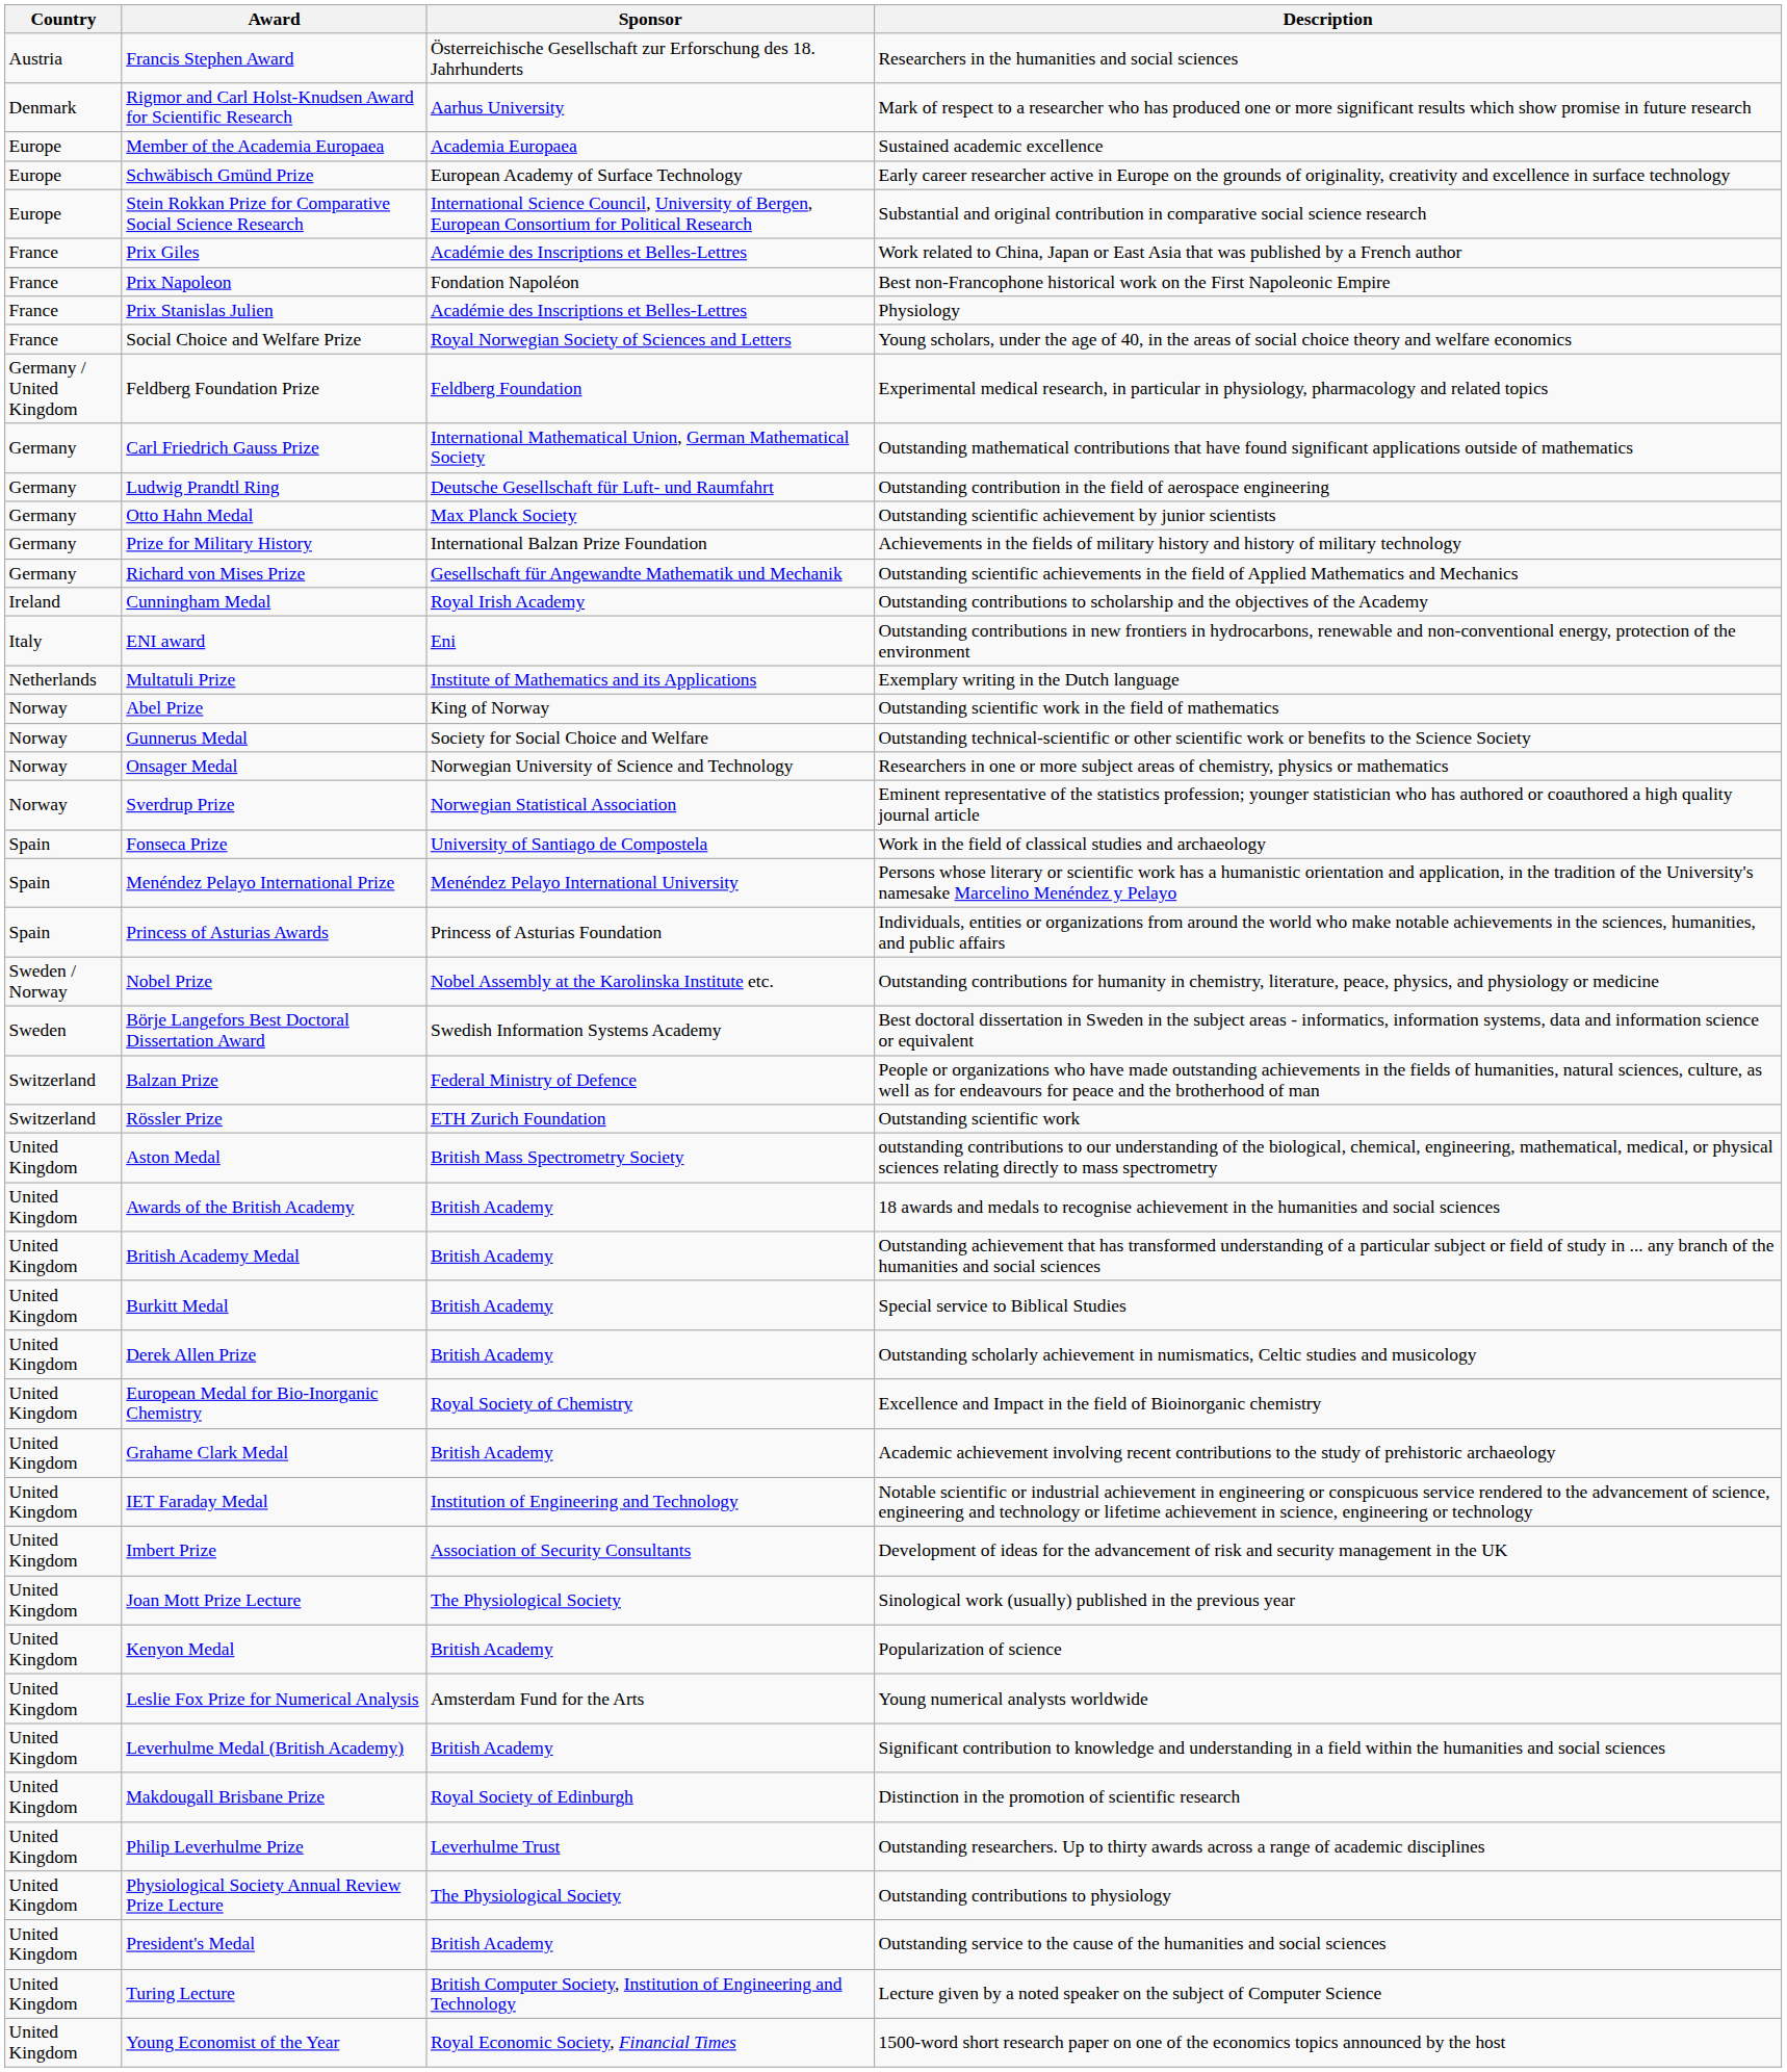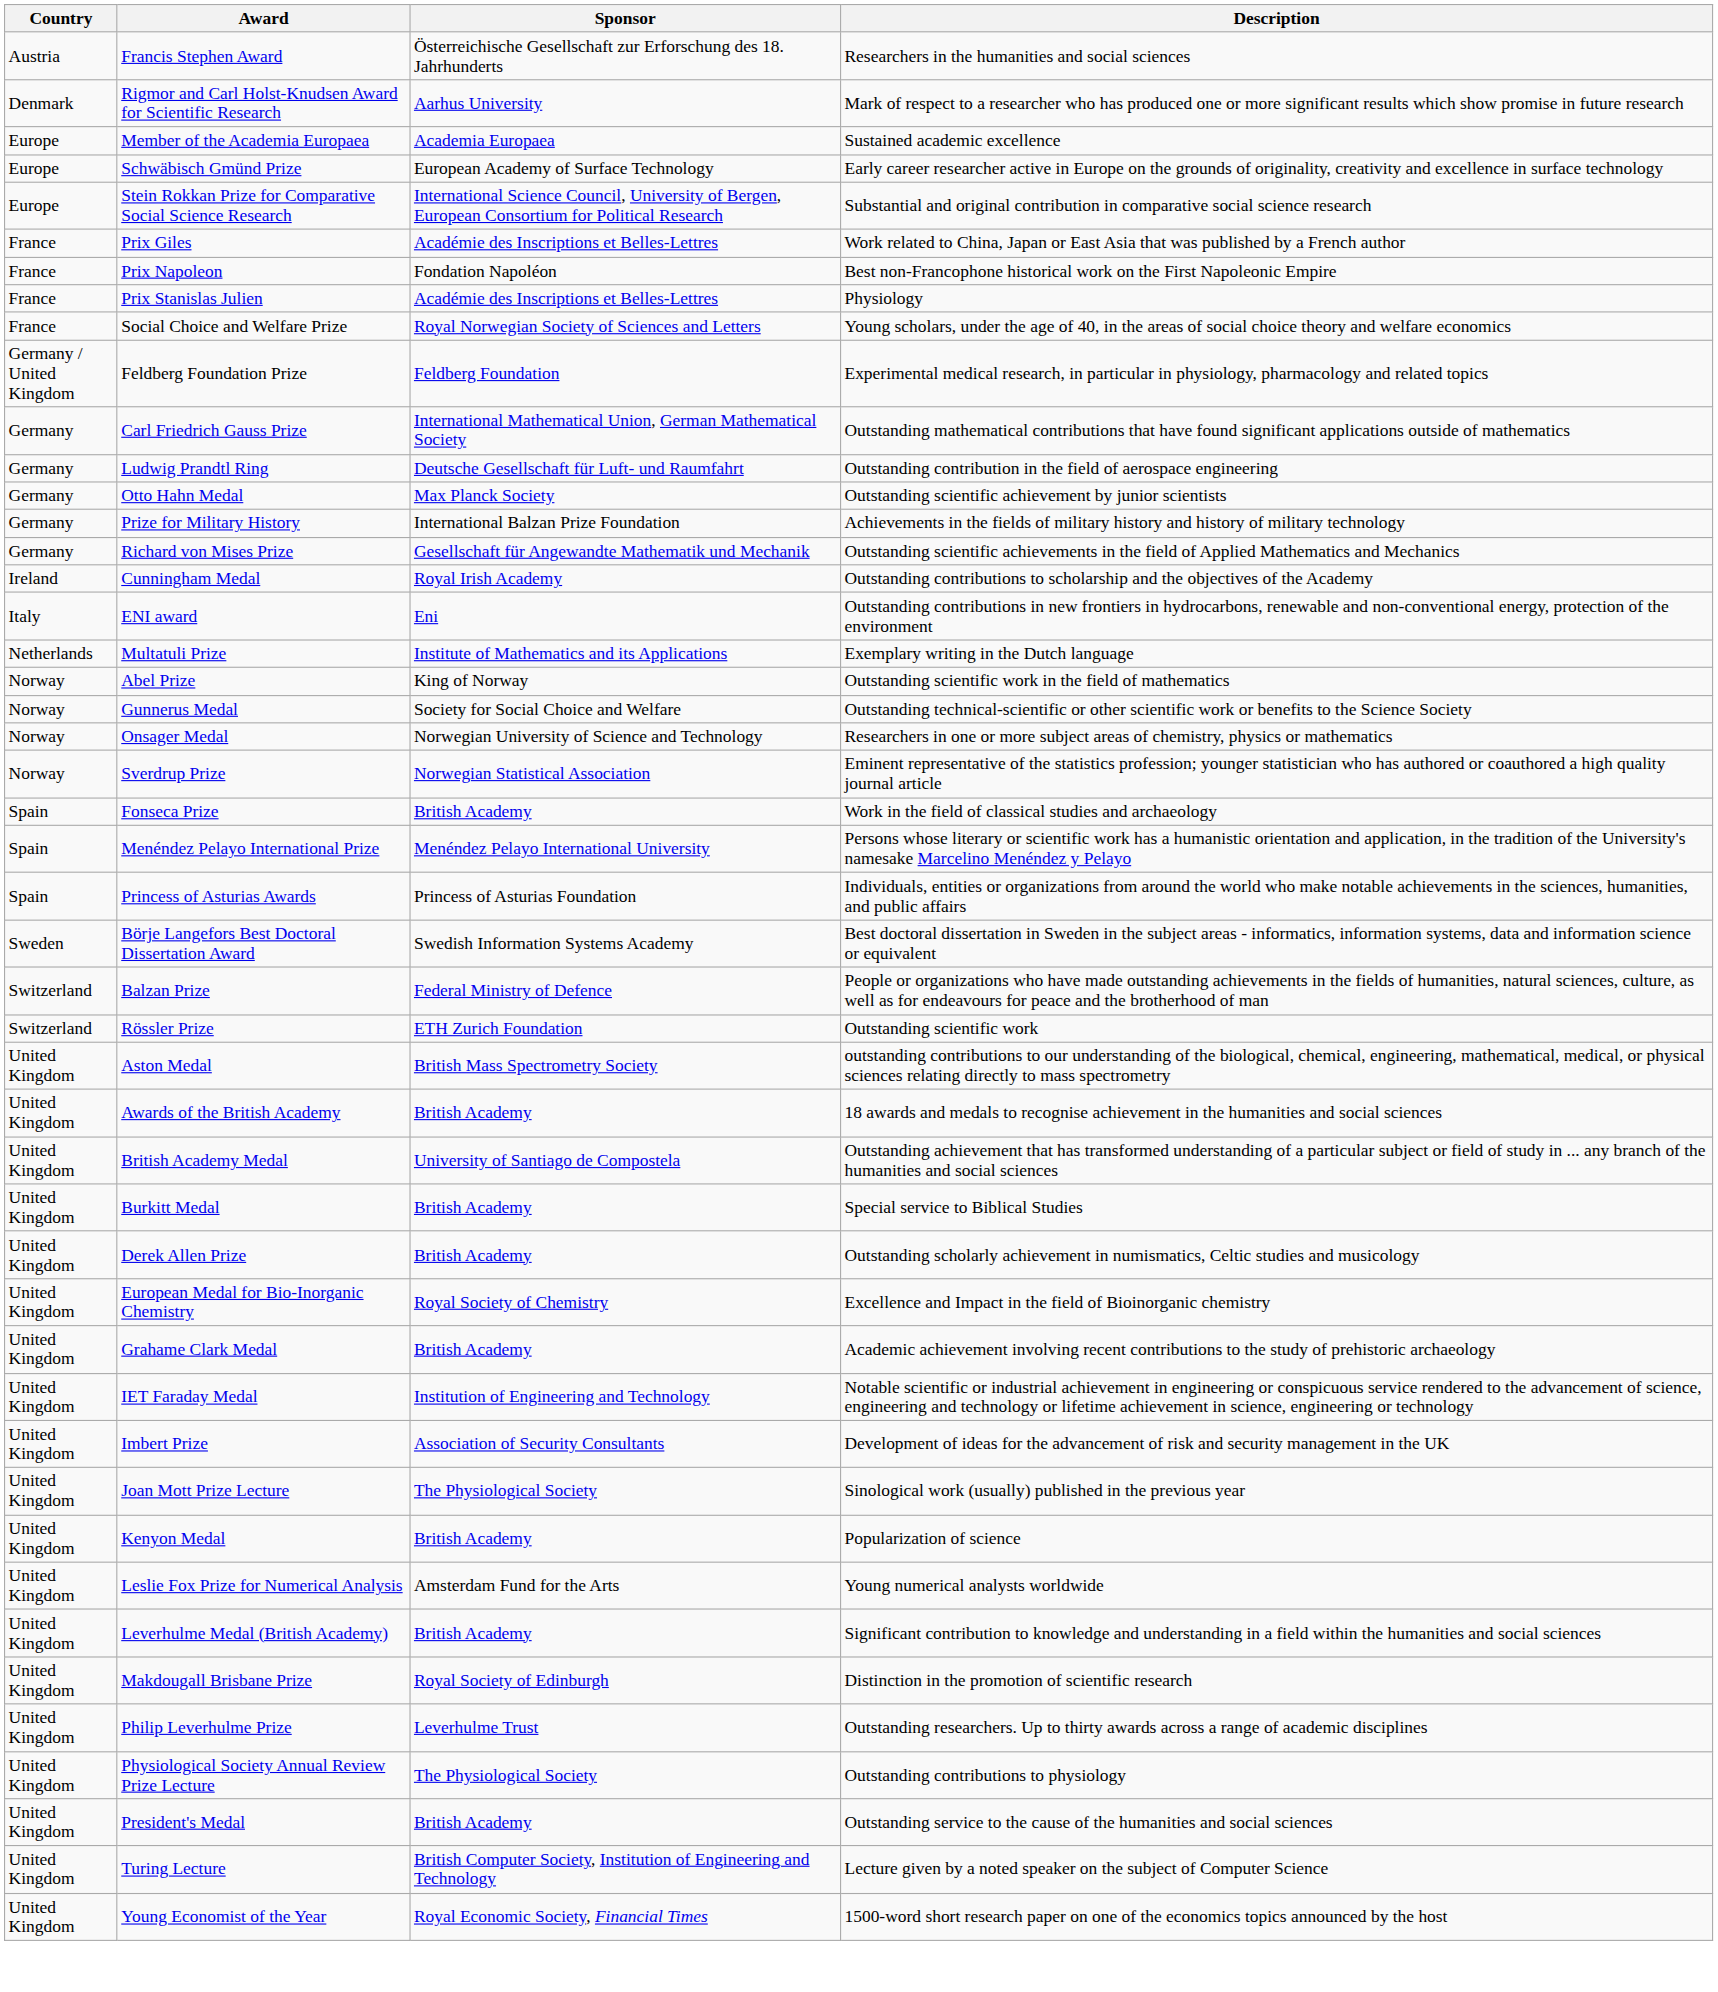Fonseca Prize | Sponsor: University of Santiago de Compostela -> British Academy
- row: Sweden / Norway | Nobel Prize | Nobel Assembly at the Karolinska Institute etc. | Outstanding contributions for humanity in chemistry, literature, peace, physics, and physiology or medicine
British Academy Medal | Sponsor: British Academy -> University of Santiago de Compostela
